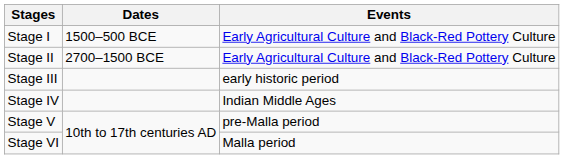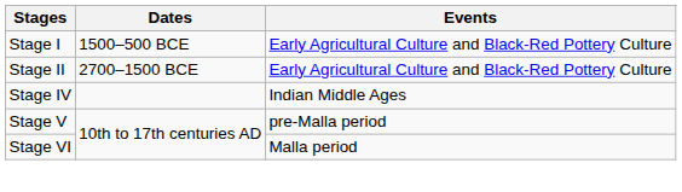- row: Stage III | early historic period
